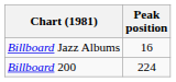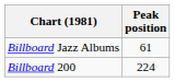Billboard Jazz Albums | Peak position: 16 -> 61
